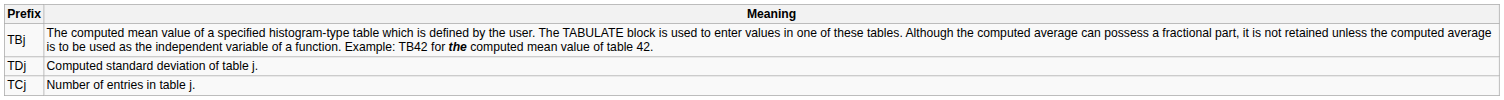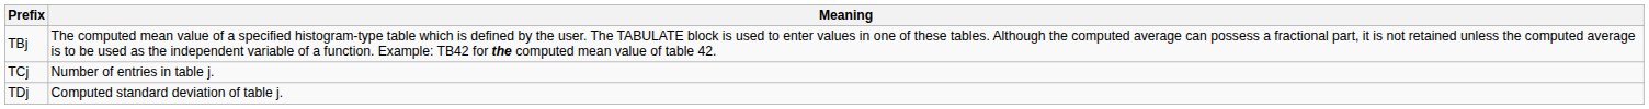rows swapped: TCj <-> TDj
